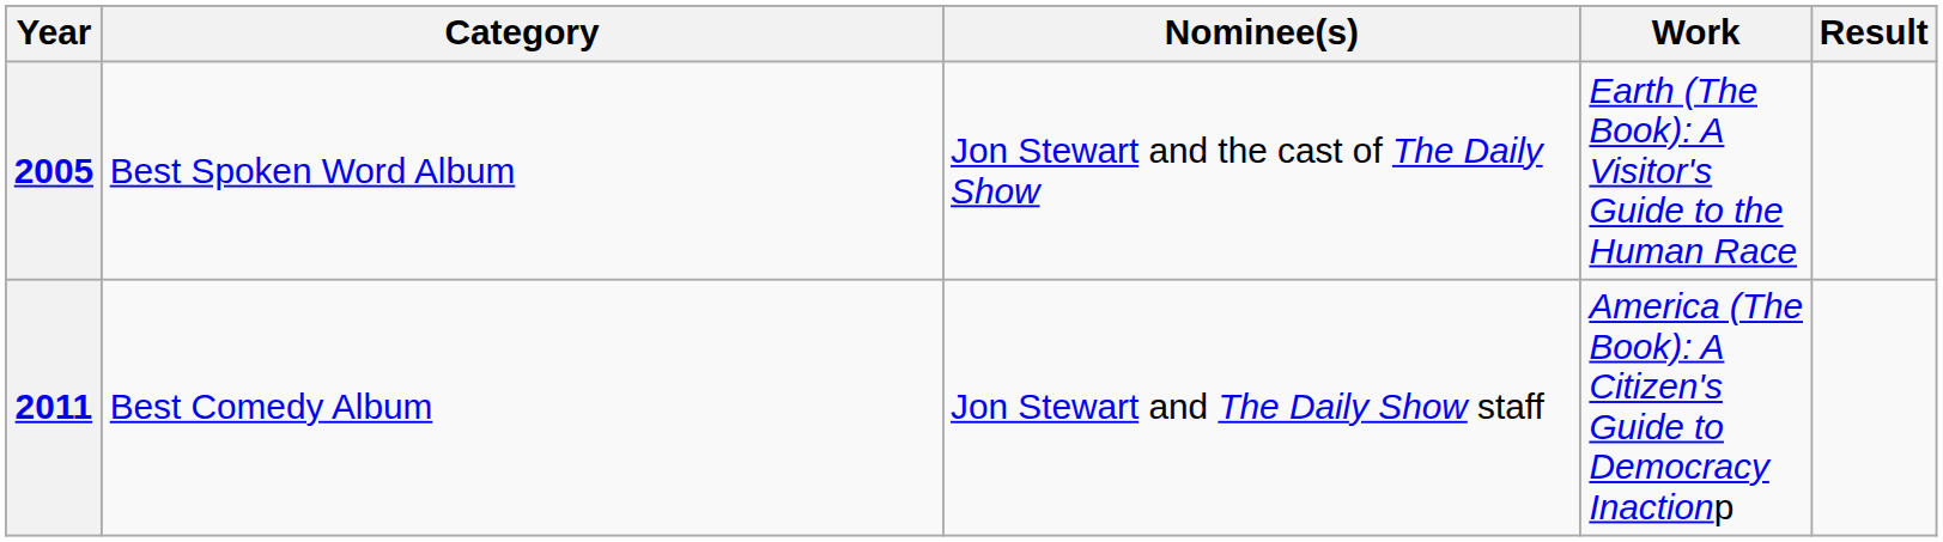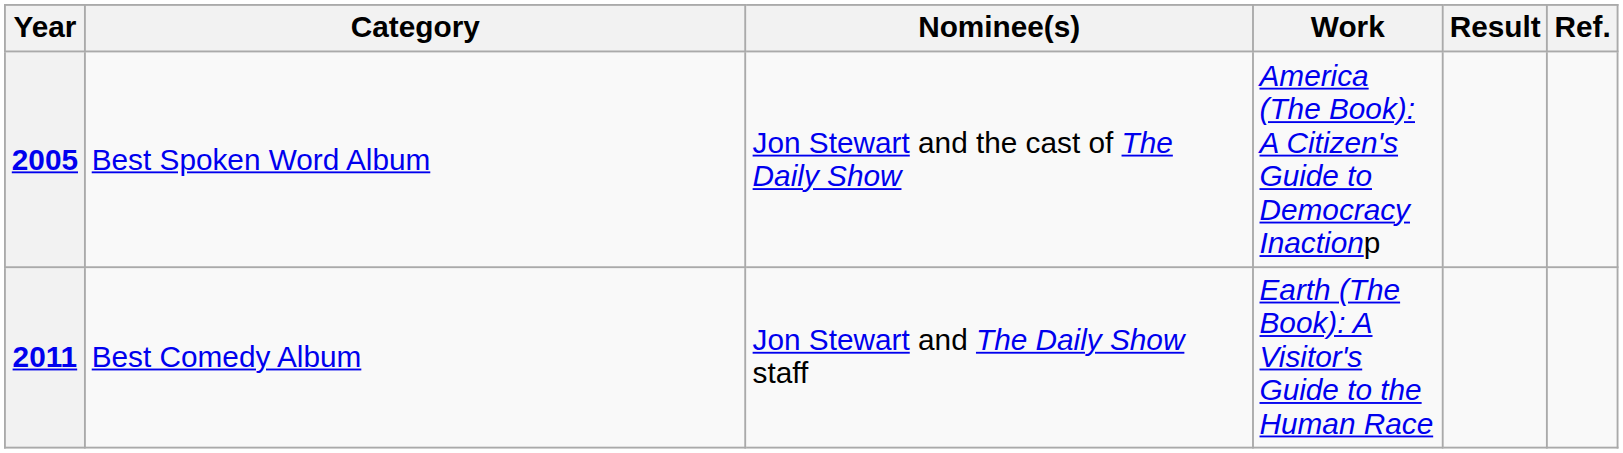+ column: Ref.
2005 | Work: Earth (The Book): A Visitor's Guide to the Human Race -> America (The Book): A Citizen's Guide to Democracy Inactionp
2011 | Work: America (The Book): A Citizen's Guide to Democracy Inactionp -> Earth (The Book): A Visitor's Guide to the Human Race
